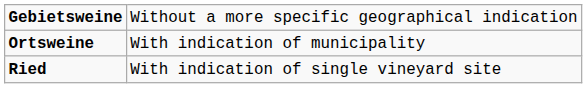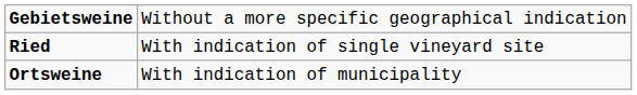rows swapped: Ortsweine <-> Ried
